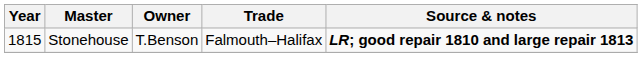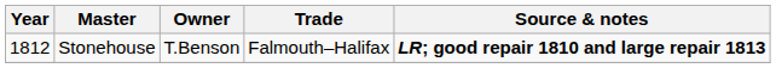Stonehouse | Year: 1815 -> 1812
